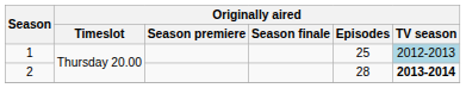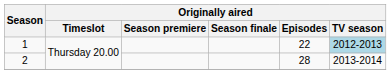1 | Originally aired / Episodes: 25 -> 22
2 | Originally aired / TV season: bold -> normal
